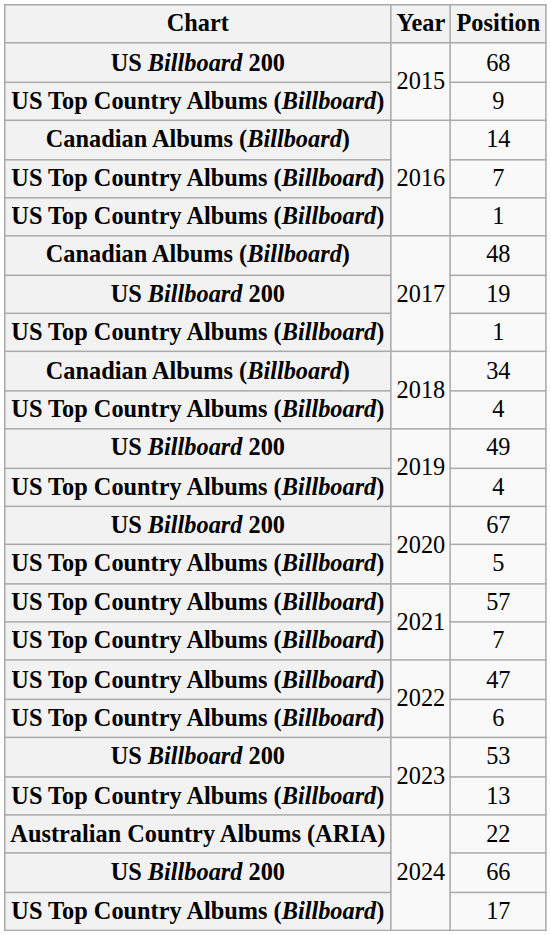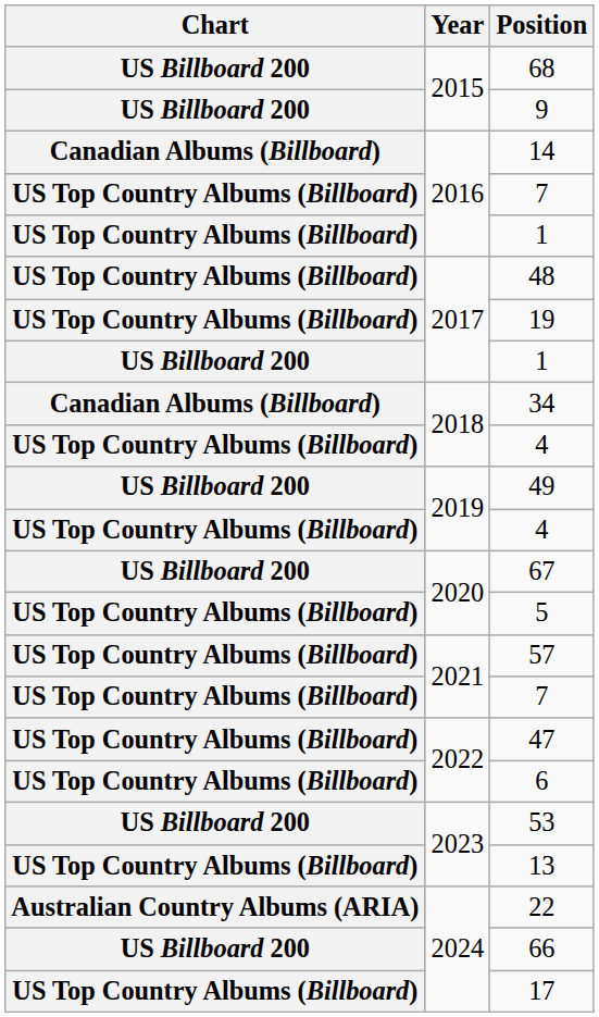9 | Chart: US Top Country Albums (Billboard) -> US Billboard 200
48 | Chart: Canadian Albums (Billboard) -> US Top Country Albums (Billboard)
19 | Chart: US Billboard 200 -> US Top Country Albums (Billboard)
2017 / 1 | Chart: US Top Country Albums (Billboard) -> US Billboard 200
